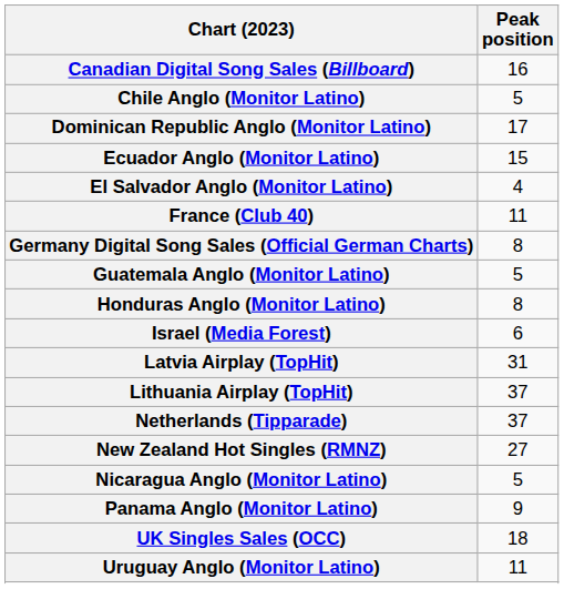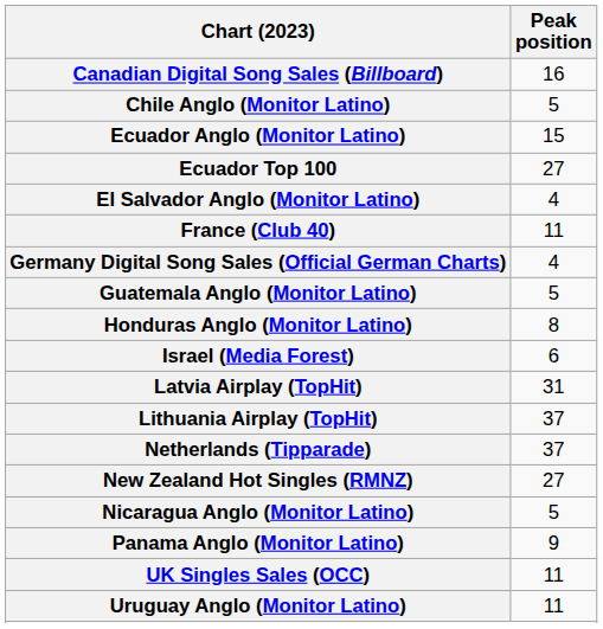- row: Dominican Republic Anglo (Monitor Latino) | 17
+ row: Ecuador Top 100 | 27
Germany Digital Song Sales (Official German Charts) | Peak position: 8 -> 4
UK Singles Sales (OCC) | Peak position: 18 -> 11
